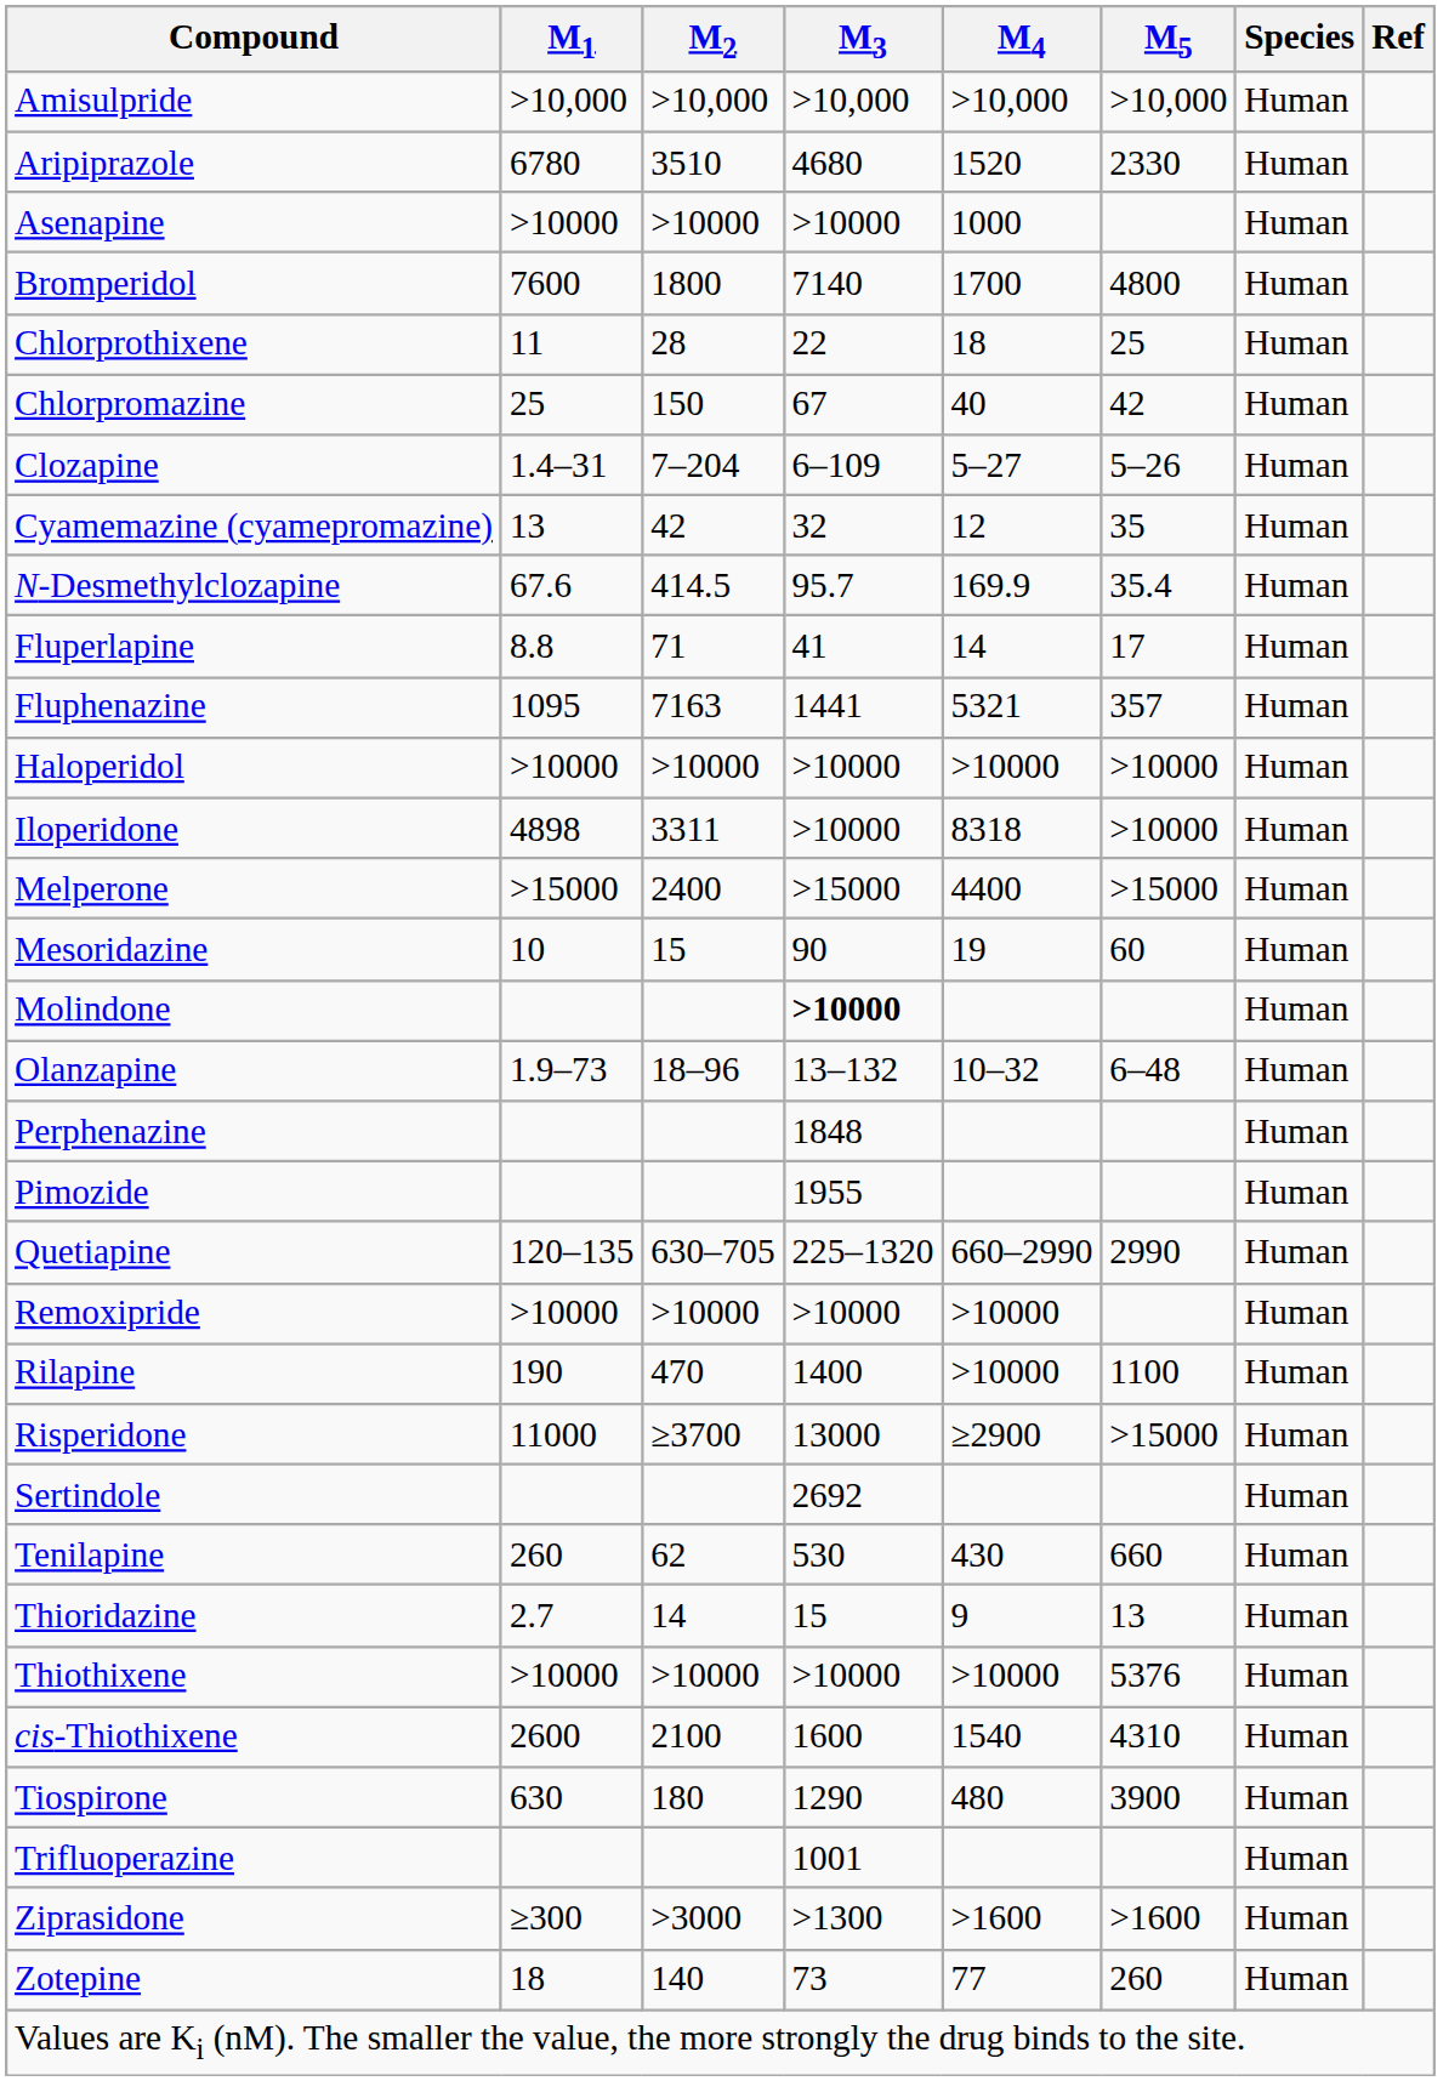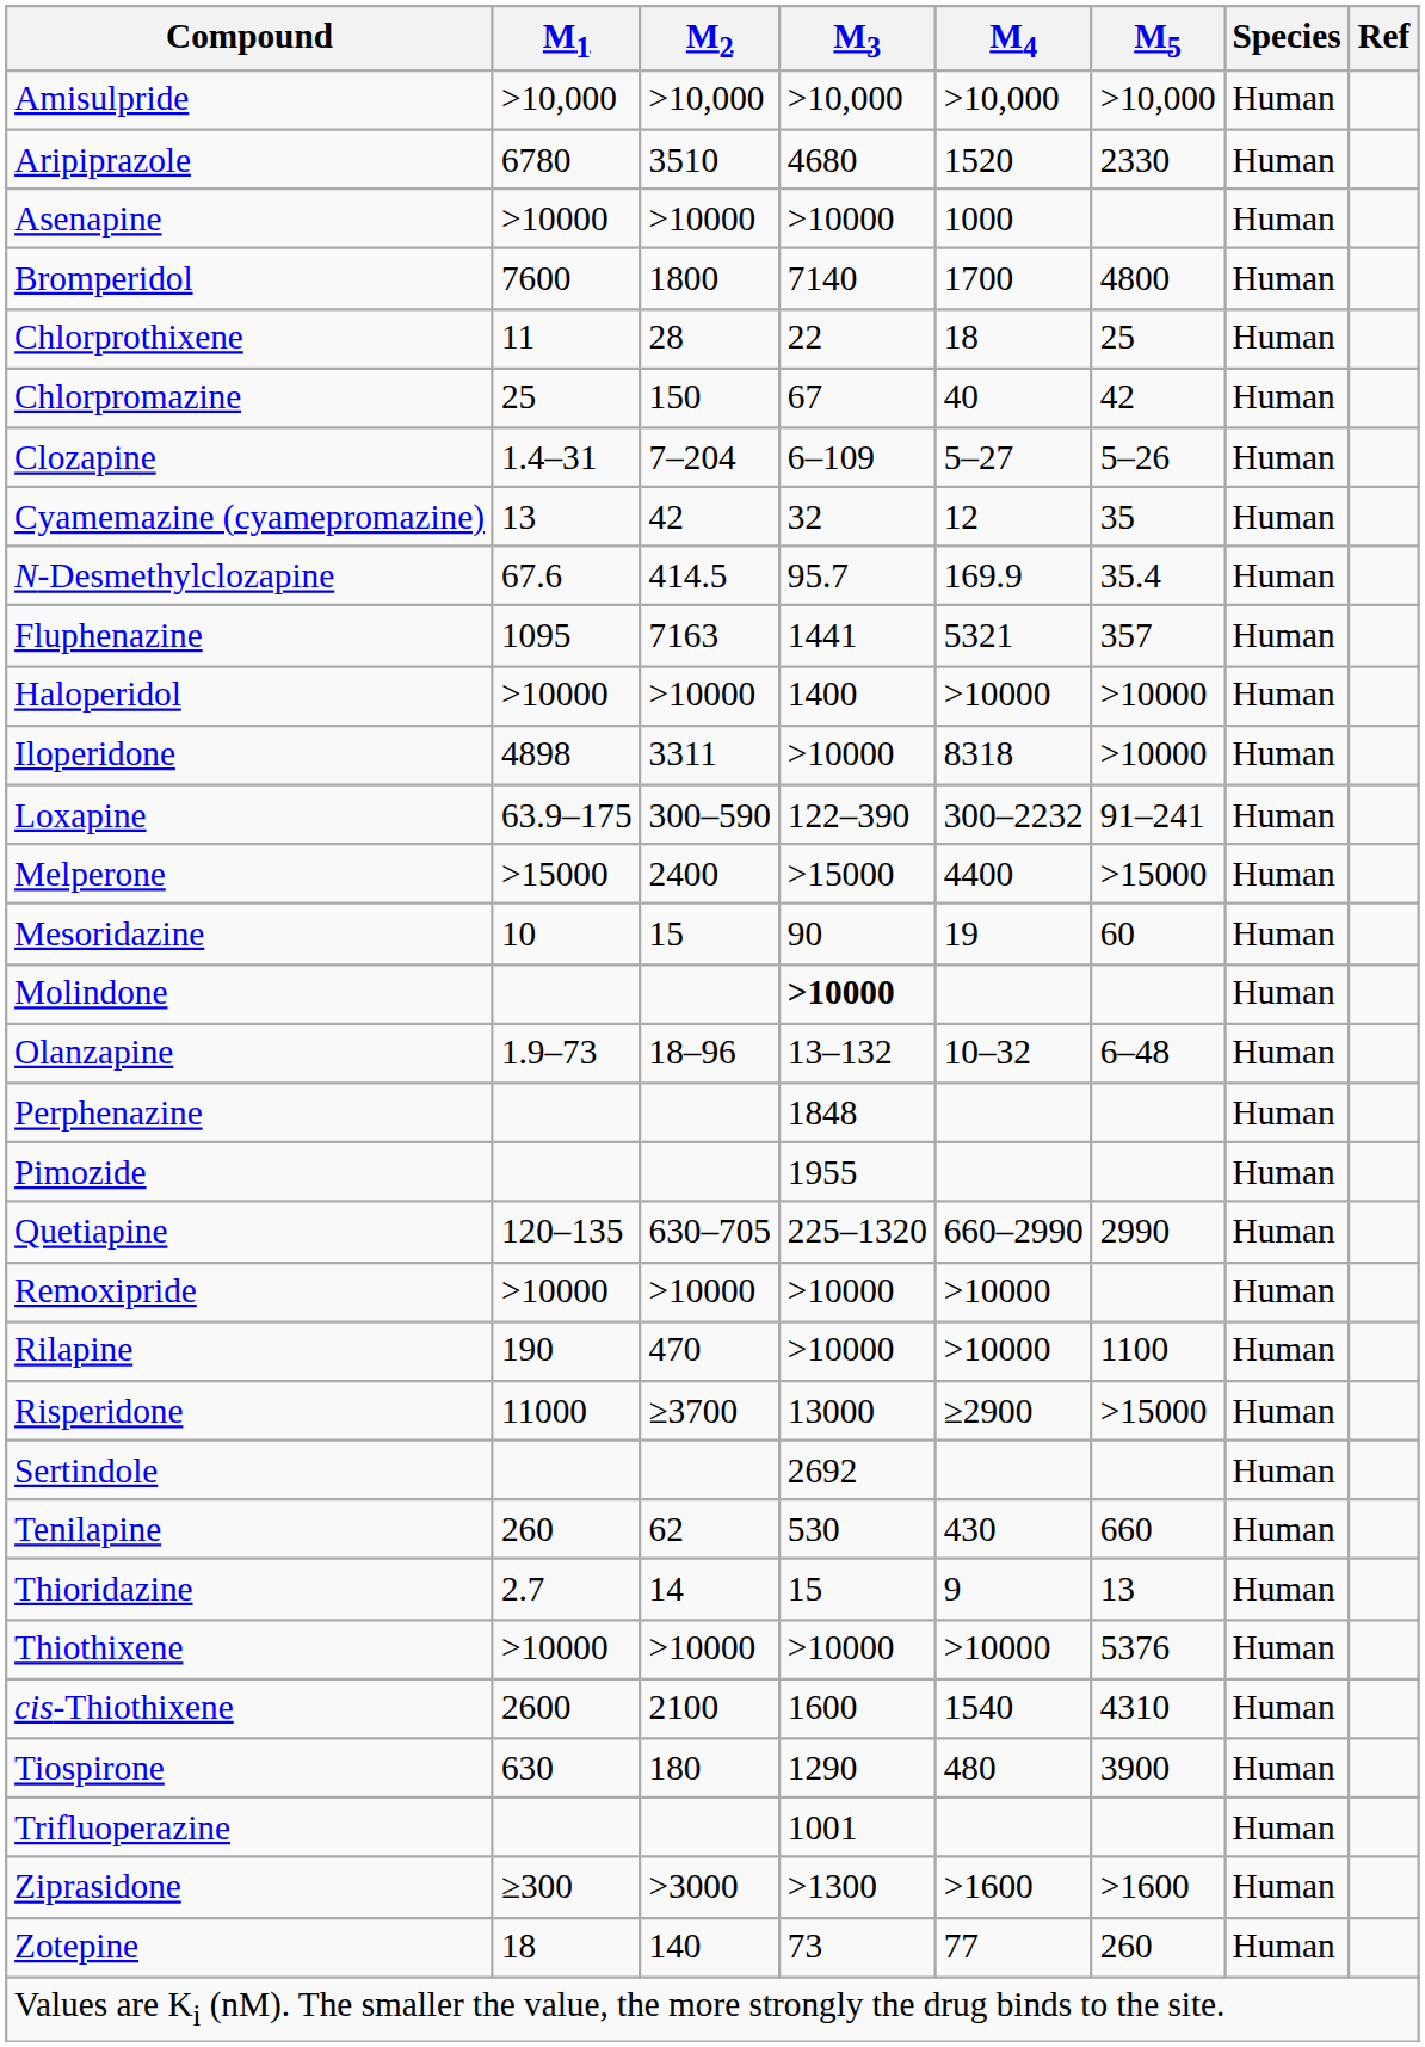- row: Fluperlapine | 8.8 | 71 | 41 | 14 | 17 | Human
Haloperidol | M3: >10000 -> 1400
+ row: Loxapine | 63.9–175 | 300–590 | 122–390 | 300–2232 | 91–241 | Human
Rilapine | M3: 1400 -> >10000
